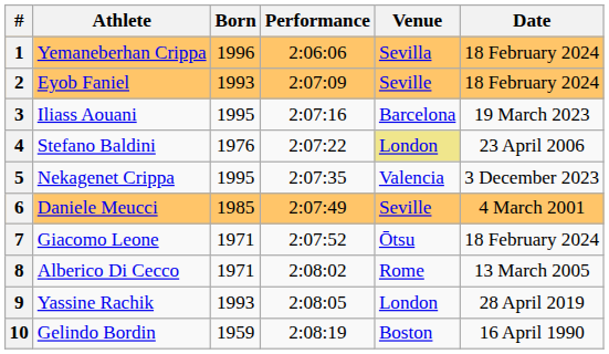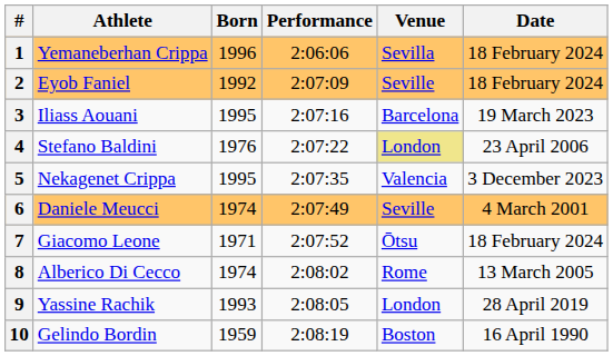2 | Born: 1993 -> 1992
6 | Born: 1985 -> 1974
8 | Born: 1971 -> 1974
